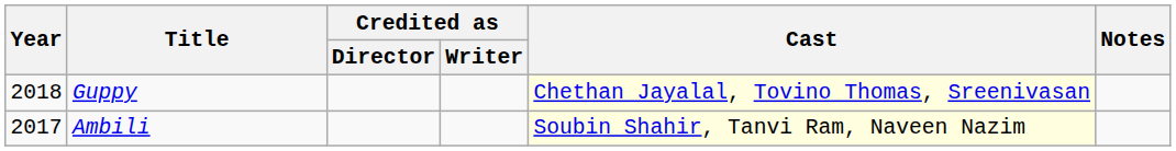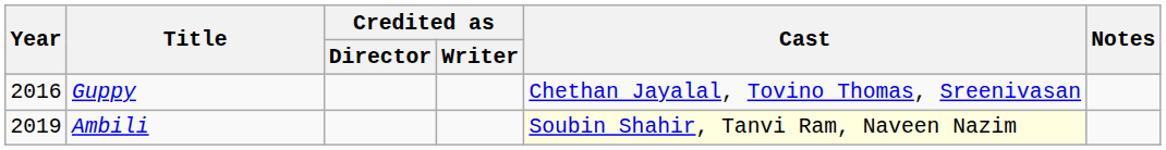Guppy | Year: 2018 -> 2016
Guppy | Cast: lightyellow background -> no background
Ambili | Year: 2017 -> 2019
